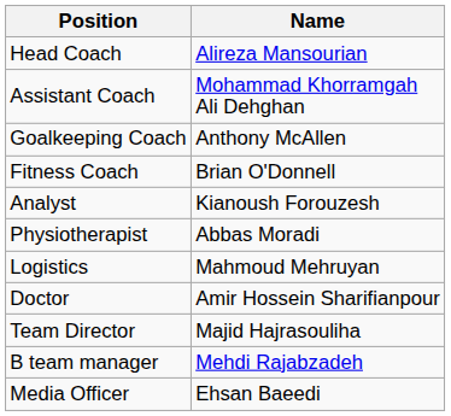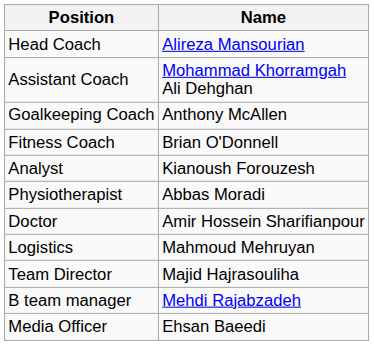rows swapped: Doctor <-> Logistics
